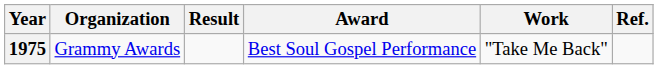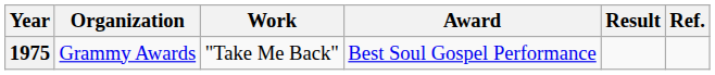columns swapped: Work <-> Result
